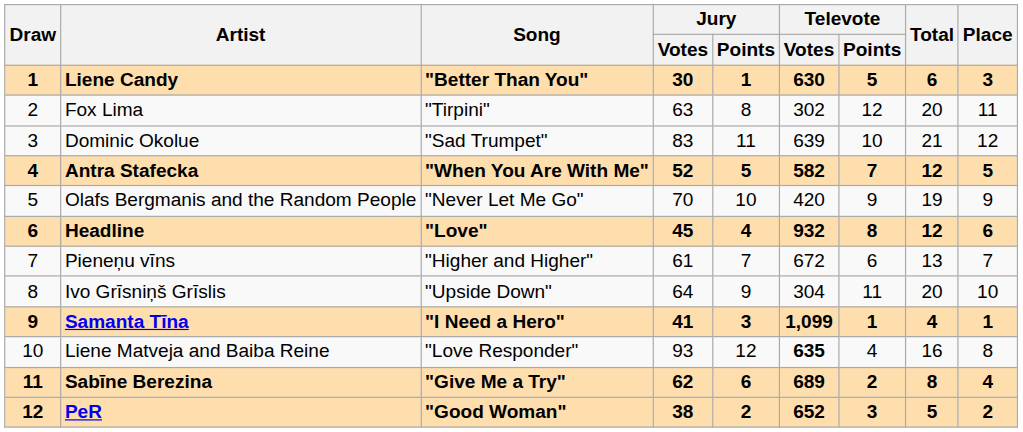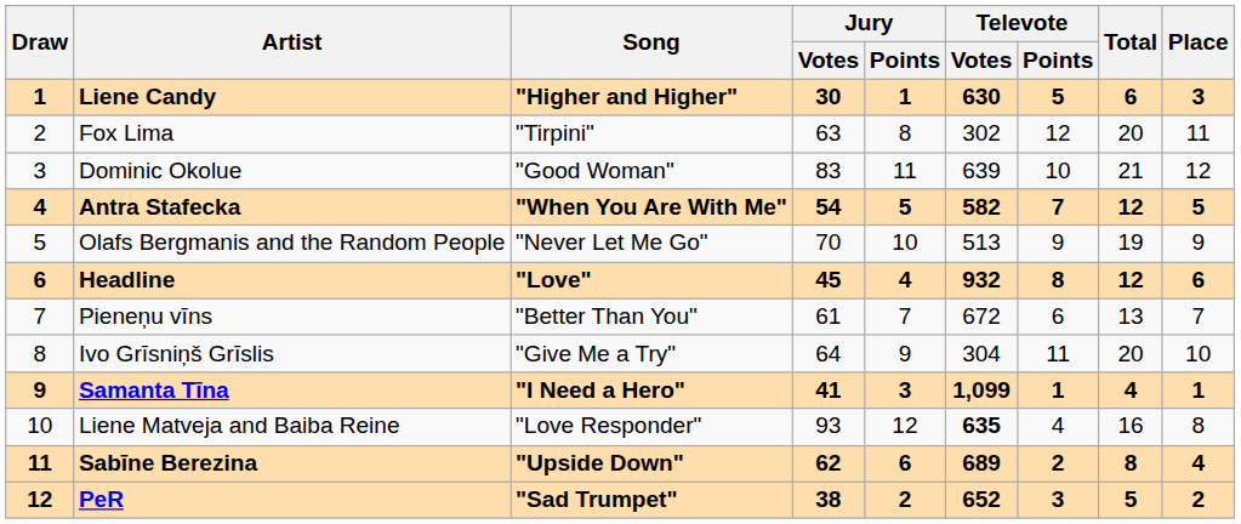Liene Candy | Song: "Better Than You" -> "Higher and Higher"
Dominic Okolue | Song: "Sad Trumpet" -> "Good Woman"
Antra Stafecka | Jury / Votes: 52 -> 54
Olafs Bergmanis and the Random People | Televote / Votes: 420 -> 513
Pieneņu vīns | Song: "Higher and Higher" -> "Better Than You"
Ivo Grīsniņš Grīslis | Song: "Upside Down" -> "Give Me a Try"
Sabīne Berezina | Song: "Give Me a Try" -> "Upside Down"
PeR | Song: "Good Woman" -> "Sad Trumpet"
